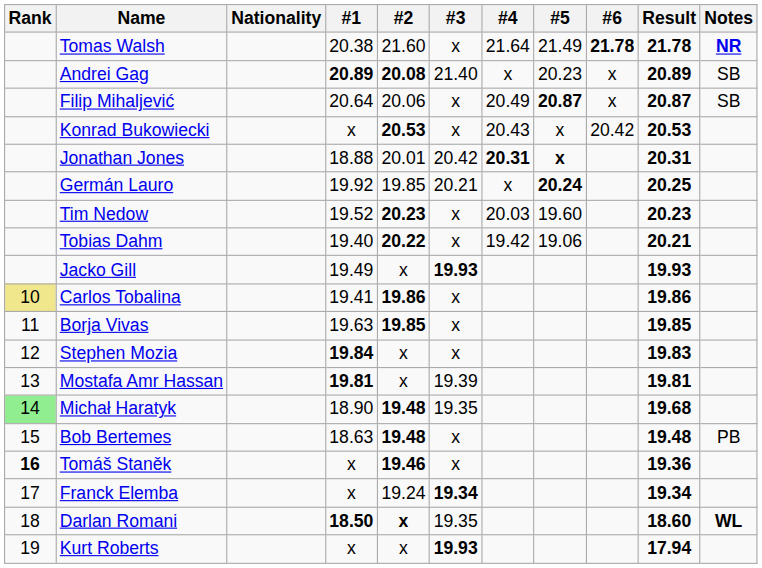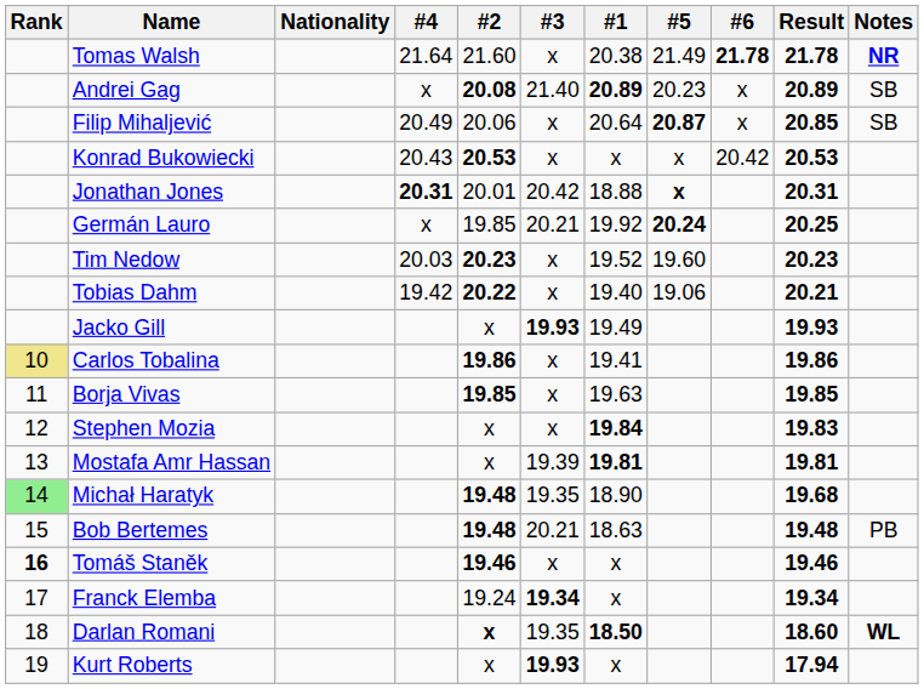columns swapped: #1 <-> #4
Filip Mihaljević | Result: 20.87 -> 20.85
Bob Bertemes | #3: x -> 20.21
Tomáš Staněk | Result: 19.36 -> 19.46
